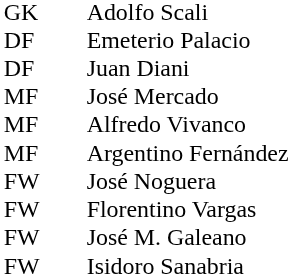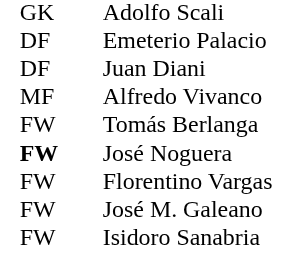- row: MF | José Mercado
- row: MF | Argentino Fernández
+ row: FW | Tomás Berlanga
José Noguera | column 1: normal -> bold
